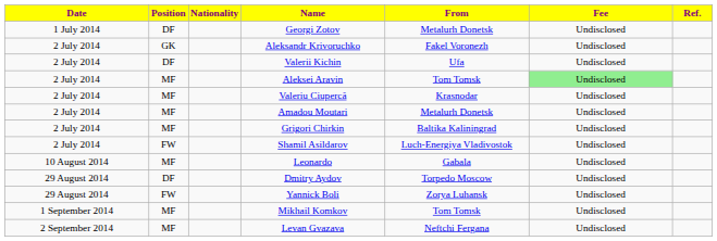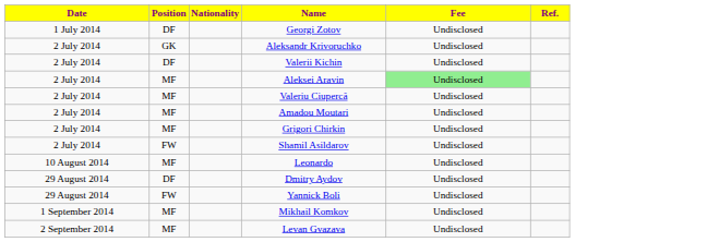- column: From | Metalurh Donetsk | Fakel Voronezh | Ufa | Tom Tomsk | Krasnodar | Metalurh Donetsk | Baltika Kaliningrad | Luch-Energiya Vladivostok | Gabala | Torpedo Moscow | Zorya Luhansk | Tom Tomsk | Neftchi Fergana
